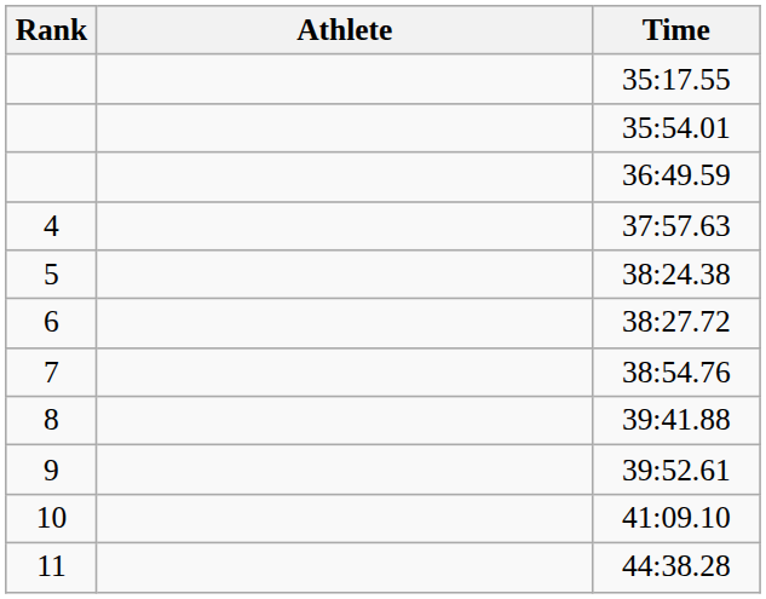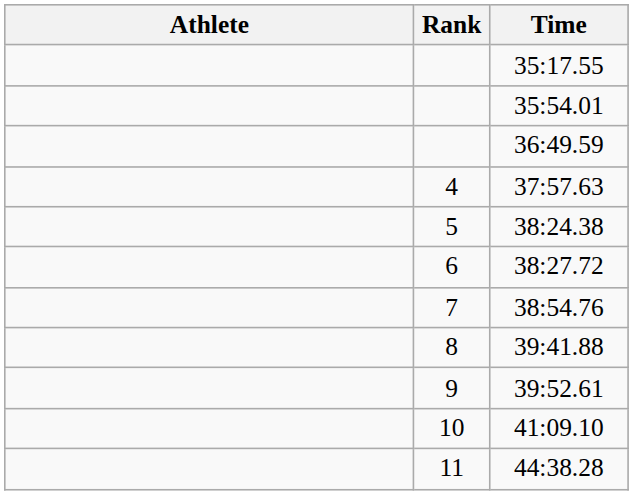columns swapped: Rank <-> Athlete
